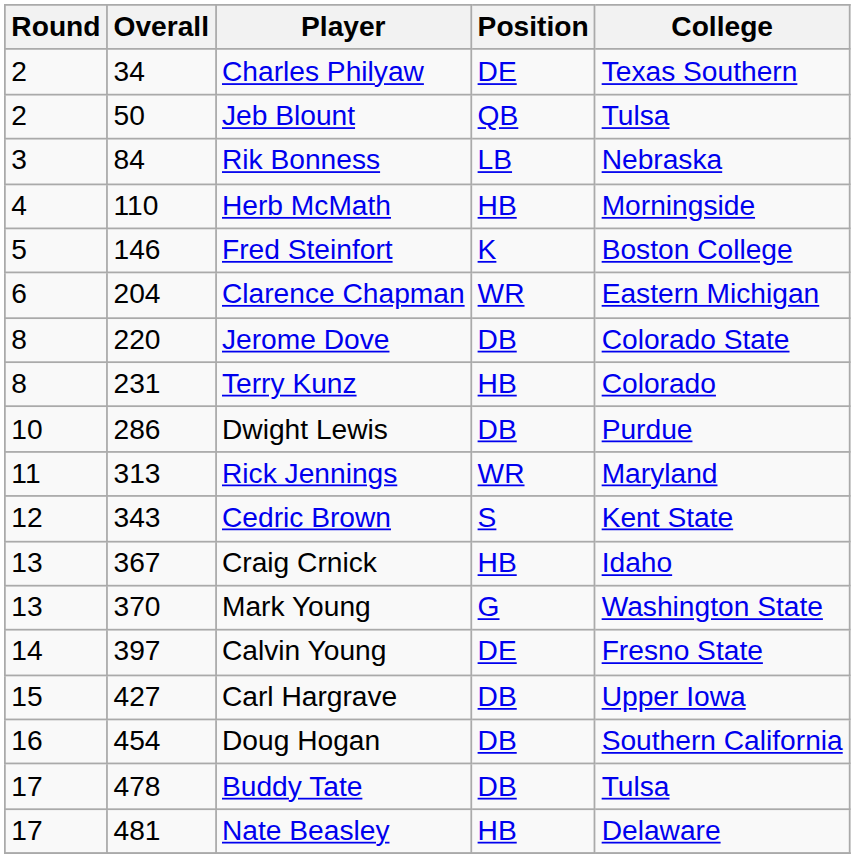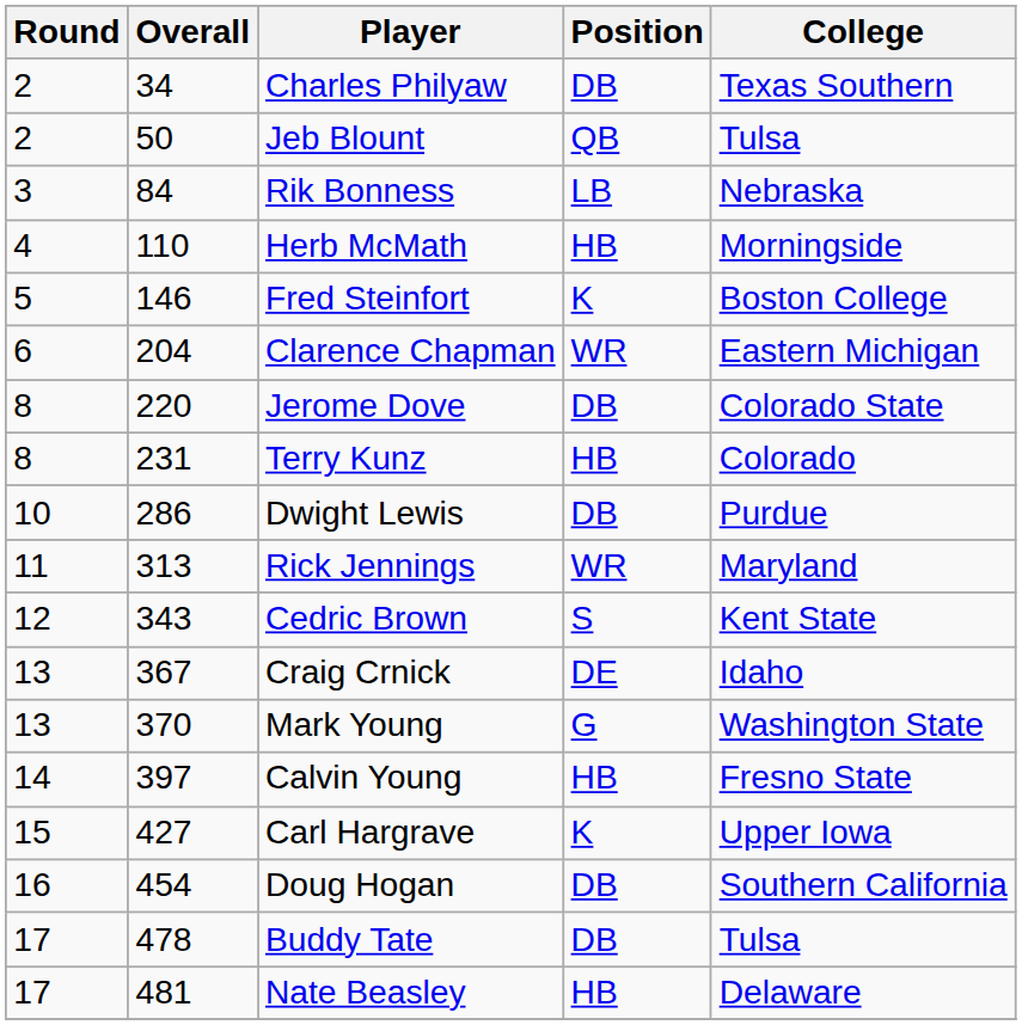Charles Philyaw | Position: DE -> DB
Craig Crnick | Position: HB -> DE
Calvin Young | Position: DE -> HB
Carl Hargrave | Position: DB -> K
